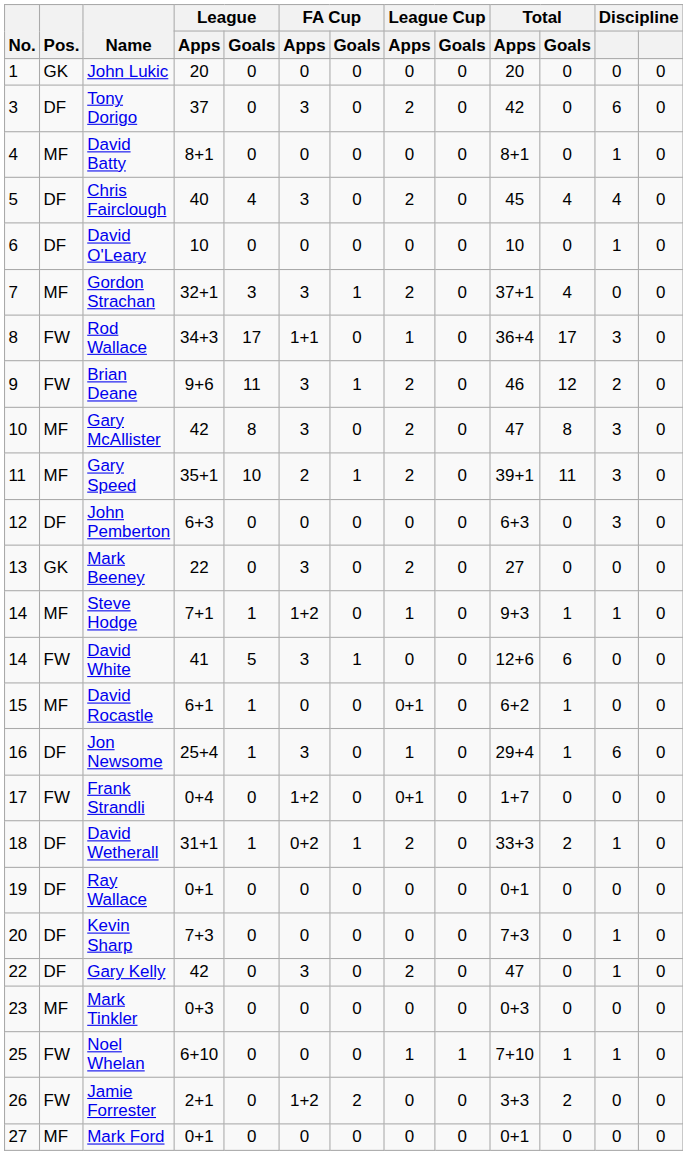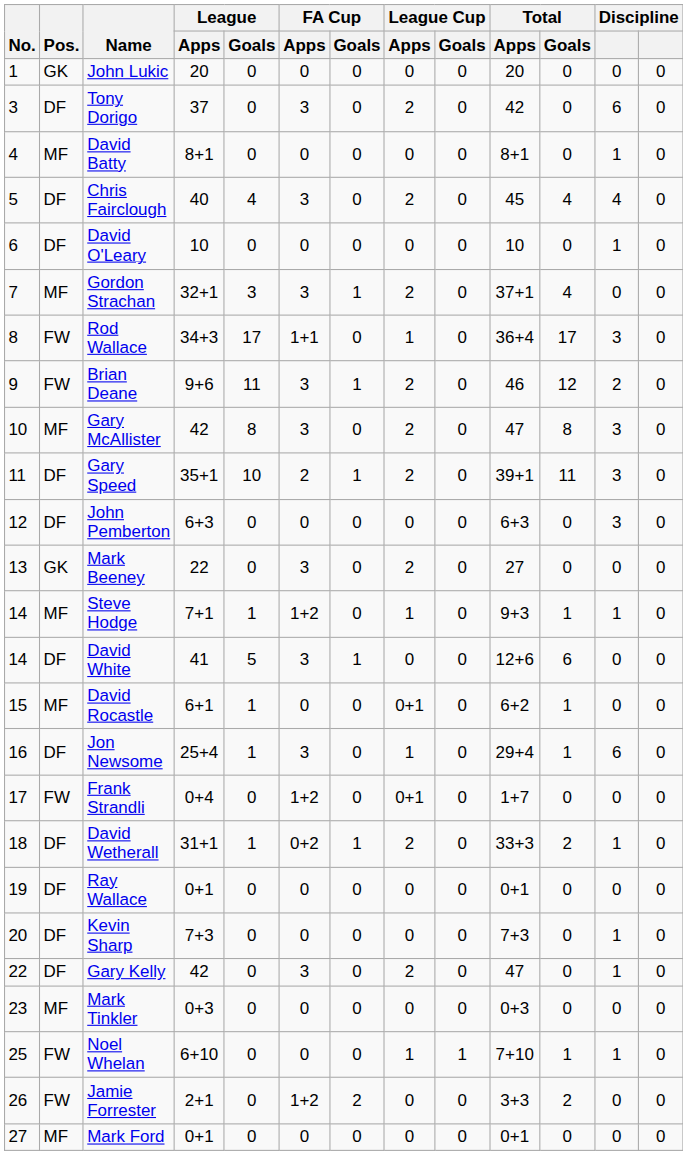Gary Speed | Pos.: MF -> DF
David White | Pos.: FW -> DF
